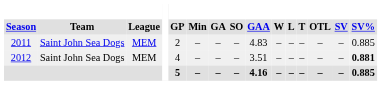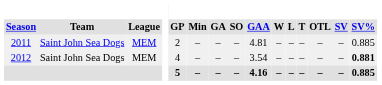2011 | GAA: 4.83 -> 4.81
2012 | GAA: 3.51 -> 3.54
